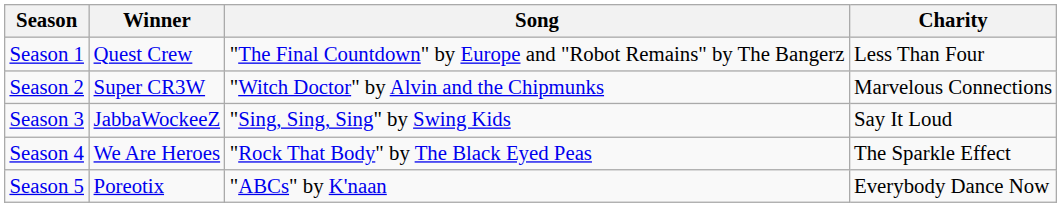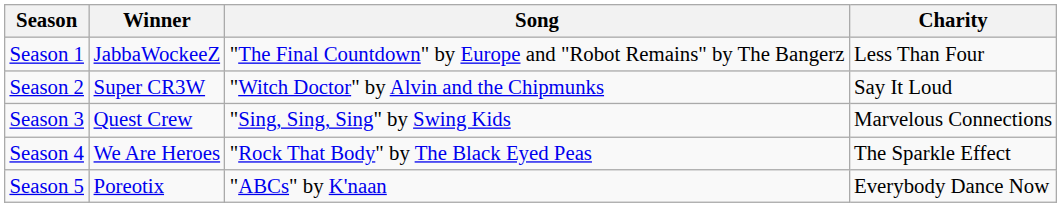Season 1 | Winner: Quest Crew -> JabbaWockeeZ
Season 2 | Charity: Marvelous Connections -> Say It Loud
Season 3 | Winner: JabbaWockeeZ -> Quest Crew
Season 3 | Charity: Say It Loud -> Marvelous Connections
